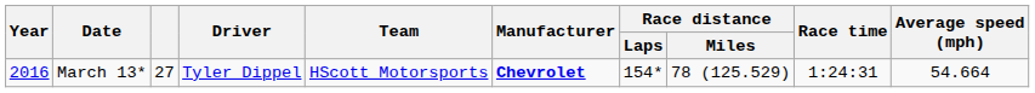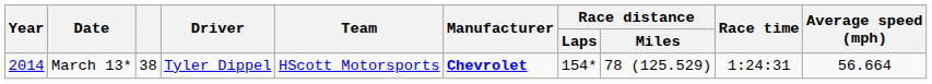March 13* | Year: 2016 -> 2014
March 13* | column 3: 27 -> 38
March 13* | Average speed (mph): 54.664 -> 56.664
